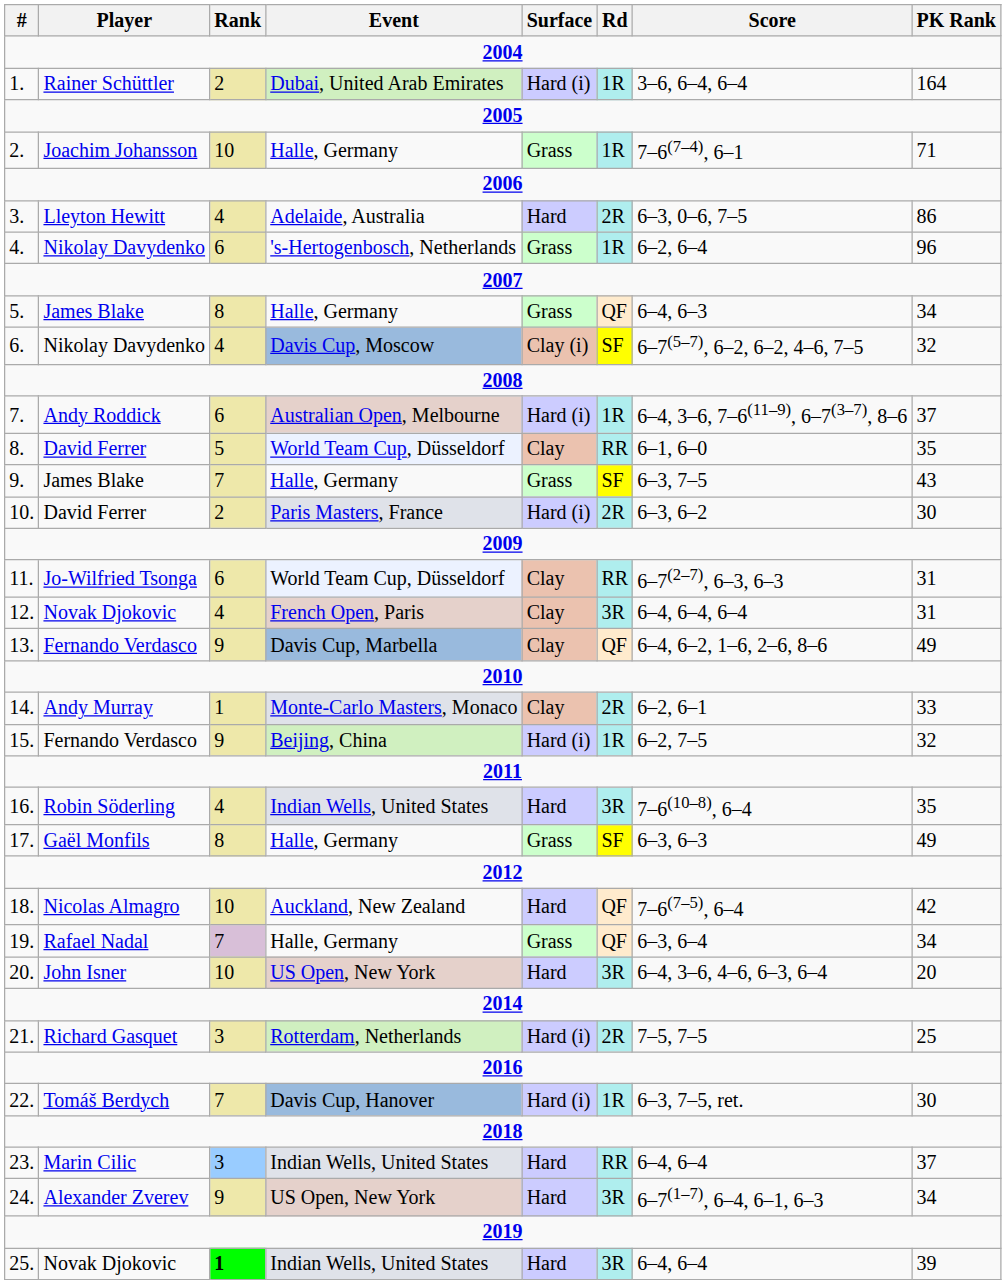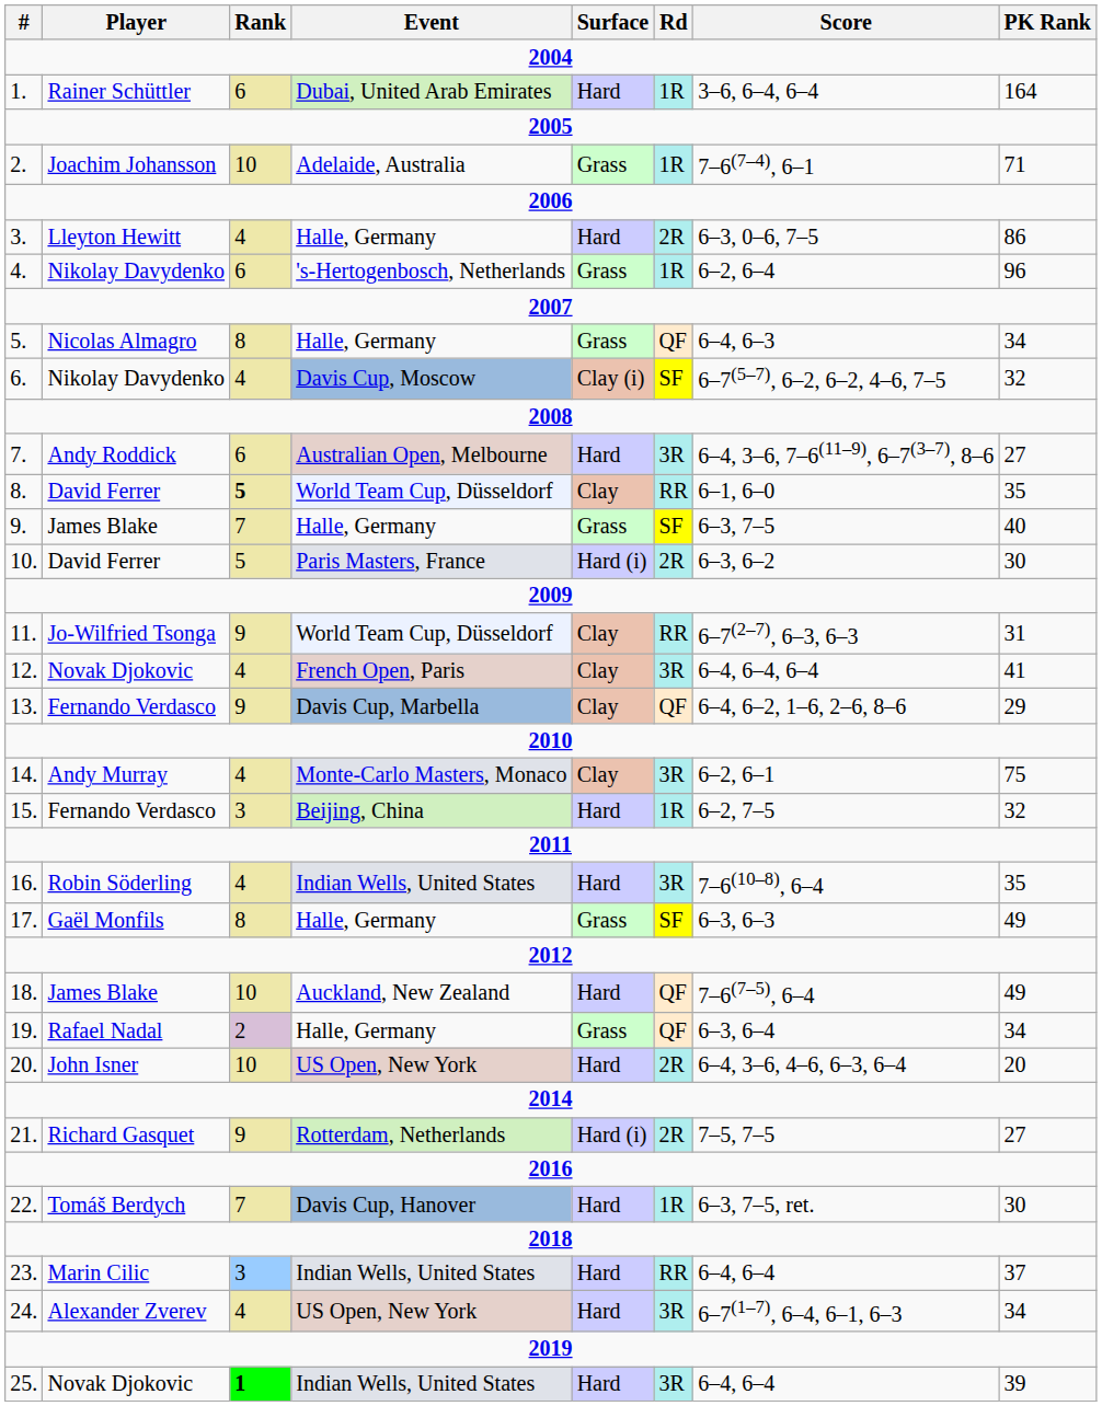1. | Rank: 2 -> 6
1. | Surface: Hard (i) -> Hard
2. | Event: Halle, Germany -> Adelaide, Australia
3. | Event: Adelaide, Australia -> Halle, Germany
5. | Player: James Blake -> Nicolas Almagro
7. | Surface: Hard (i) -> Hard
7. | Rd: 1R -> 3R
7. | PK Rank: 37 -> 27
8. | Rank: normal -> bold
9. | PK Rank: 43 -> 40
10. | Rank: 2 -> 5
11. | Rank: 6 -> 9
12. | PK Rank: 31 -> 41
13. | PK Rank: 49 -> 29
14. | Rank: 1 -> 4
14. | Rd: 2R -> 3R
14. | PK Rank: 33 -> 75
15. | Rank: 9 -> 3
15. | Surface: Hard (i) -> Hard
18. | Player: Nicolas Almagro -> James Blake
18. | PK Rank: 42 -> 49
19. | Rank: 7 -> 2
20. | Rd: 3R -> 2R
21. | Rank: 3 -> 9
21. | PK Rank: 25 -> 27
22. | Surface: Hard (i) -> Hard
24. | Rank: 9 -> 4
